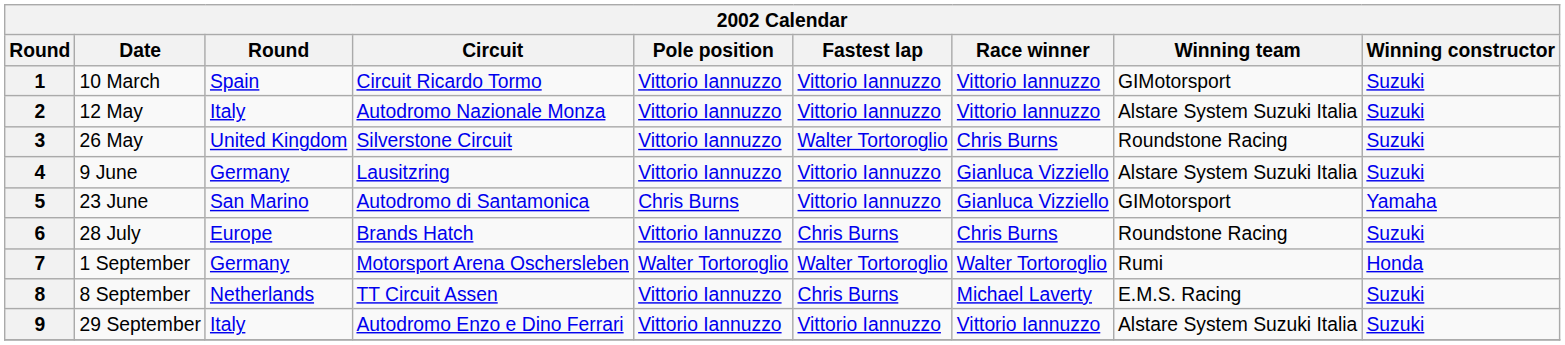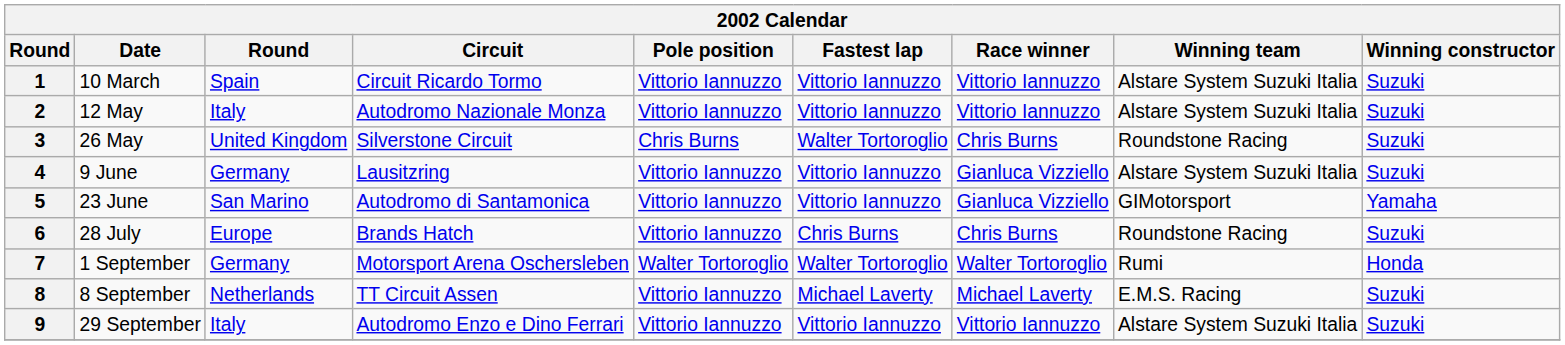1 | Winning team: GIMotorsport -> Alstare System Suzuki Italia
3 | Pole position: Vittorio Iannuzzo -> Chris Burns
5 | Pole position: Chris Burns -> Vittorio Iannuzzo
8 | Fastest lap: Chris Burns -> Michael Laverty
